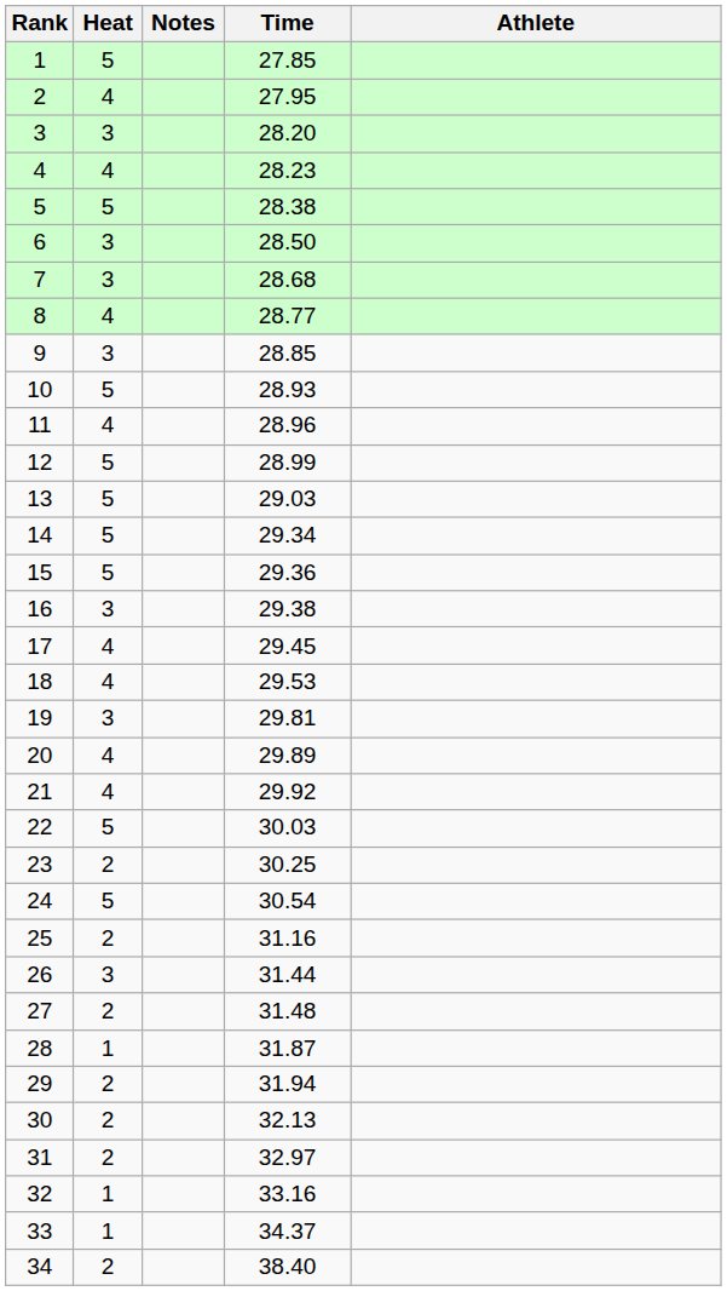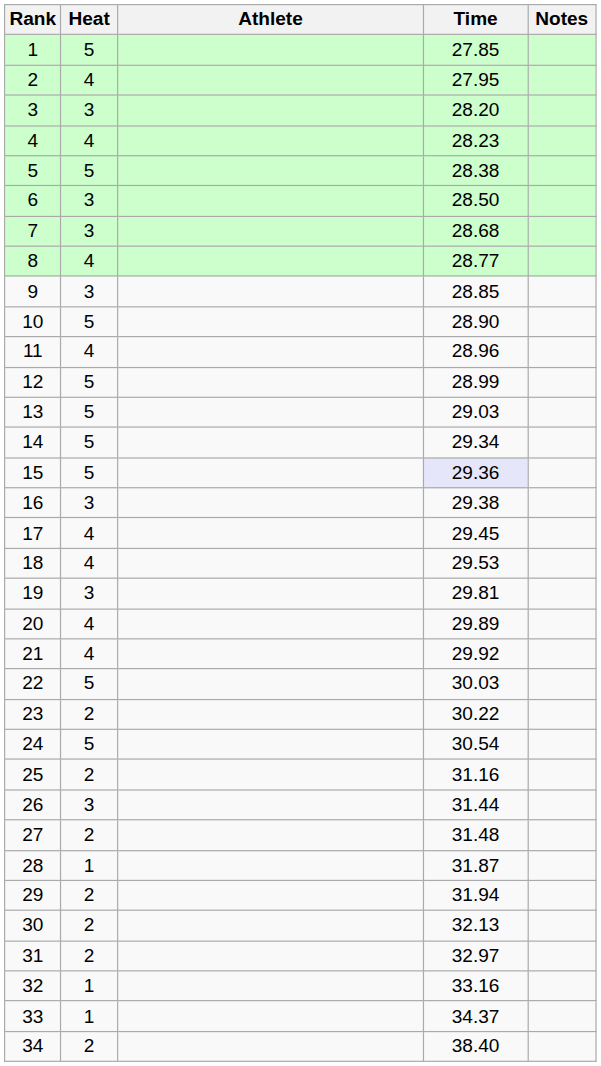columns swapped: Athlete <-> Notes
10 | Time: 28.93 -> 28.90
15 | Time: no background -> lavender background
23 | Time: 30.25 -> 30.22
